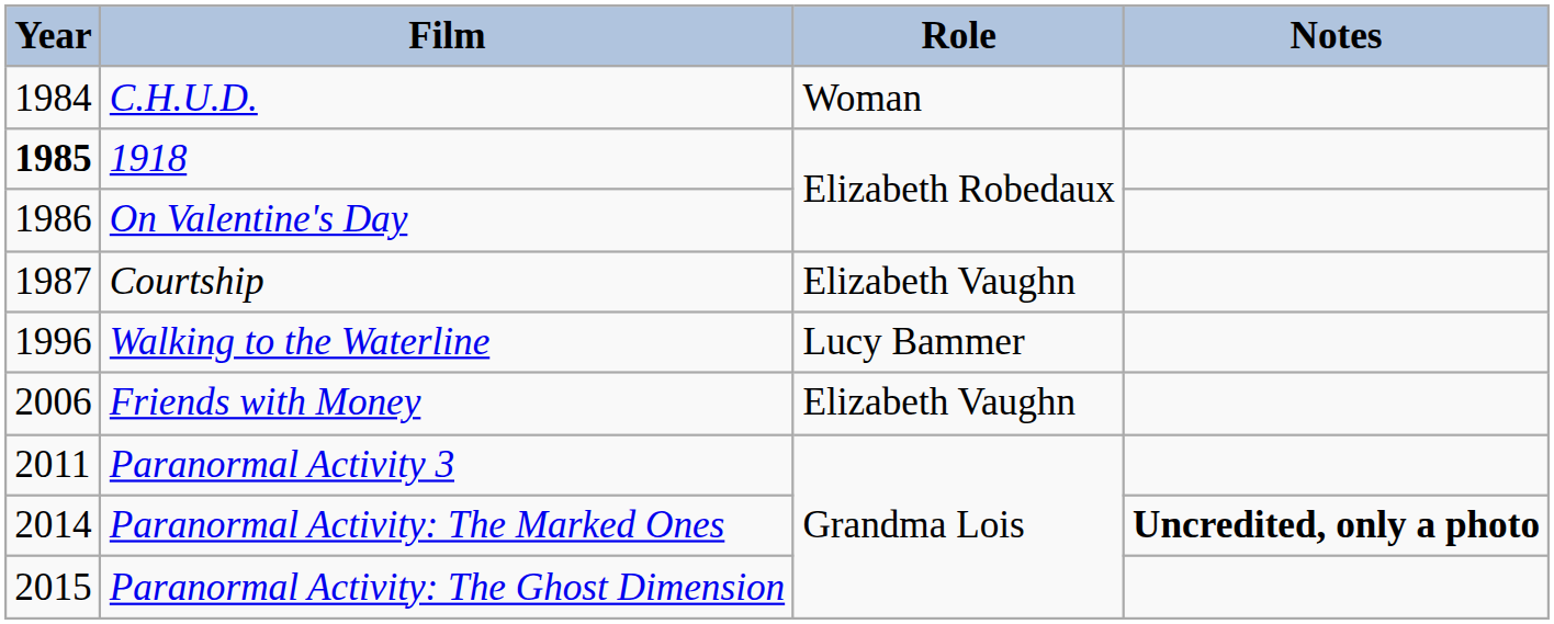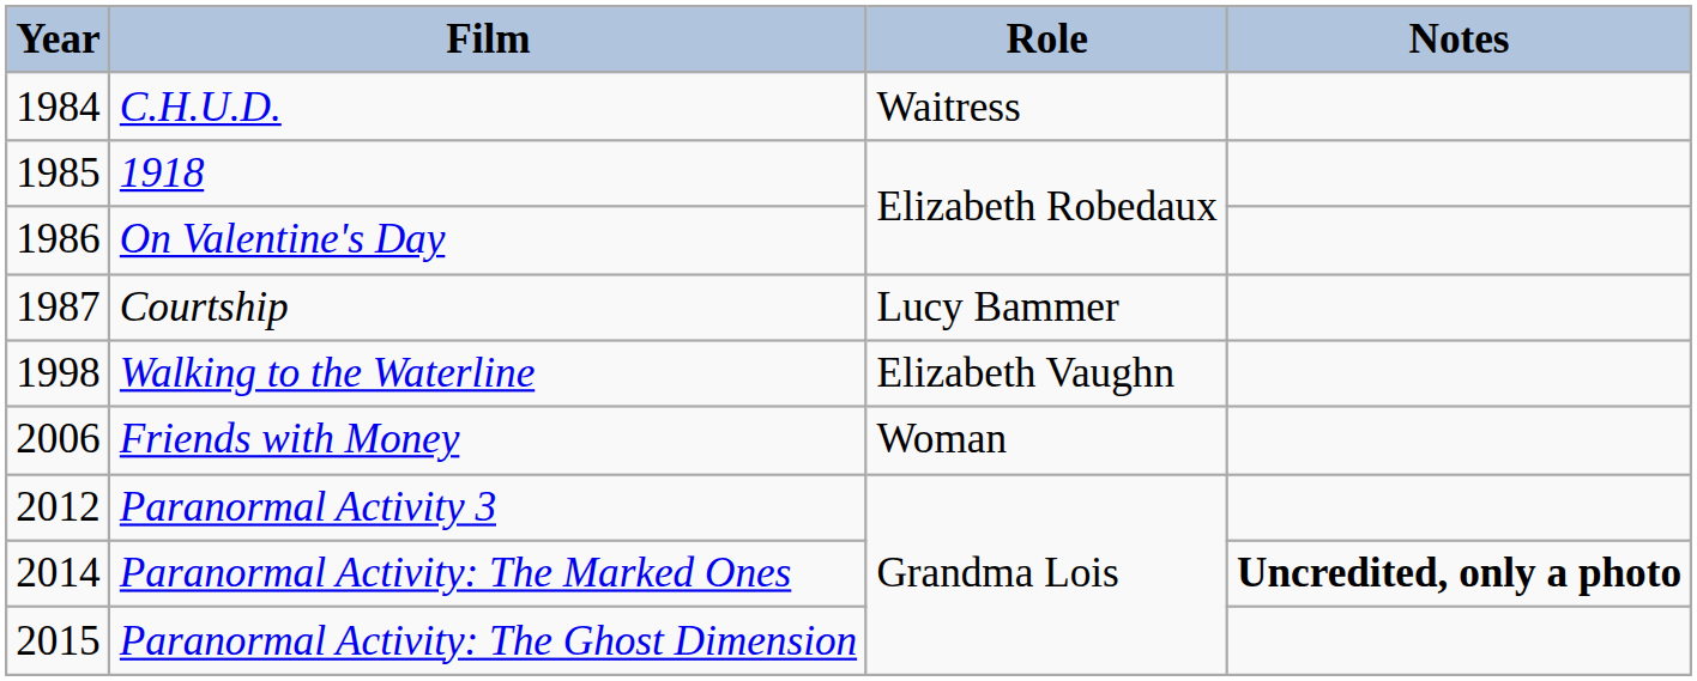C.H.U.D. | Role: Woman -> Waitress
1918 | Year: bold -> normal
Courtship | Role: Elizabeth Vaughn -> Lucy Bammer
Walking to the Waterline | Year: 1996 -> 1998
Walking to the Waterline | Role: Lucy Bammer -> Elizabeth Vaughn
Friends with Money | Role: Elizabeth Vaughn -> Woman
Paranormal Activity 3 | Year: 2011 -> 2012
